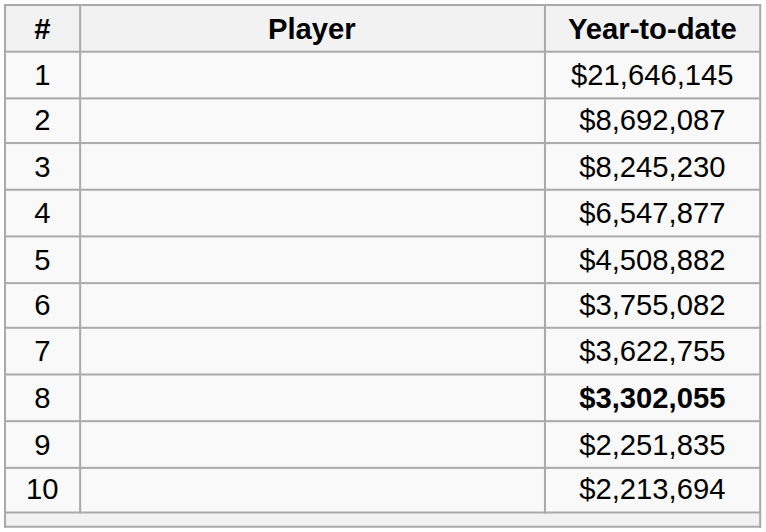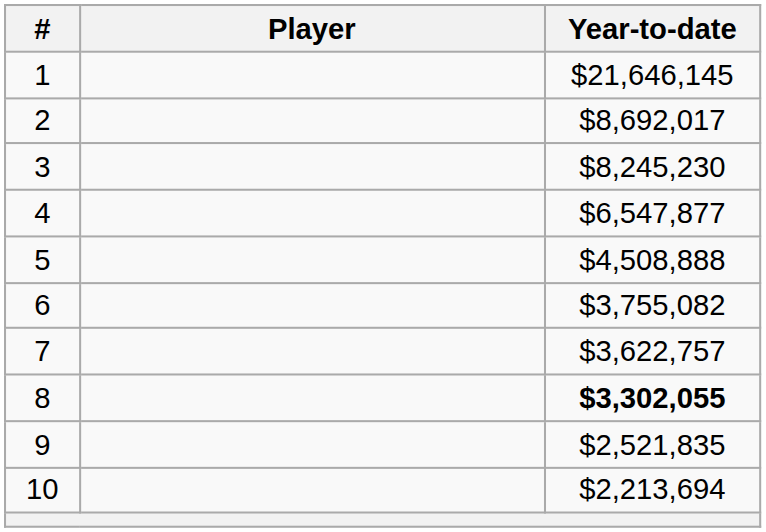2 | Year-to-date: $8,692,087 -> $8,692,017
5 | Year-to-date: $4,508,882 -> $4,508,888
7 | Year-to-date: $3,622,755 -> $3,622,757
9 | Year-to-date: $2,251,835 -> $2,521,835
